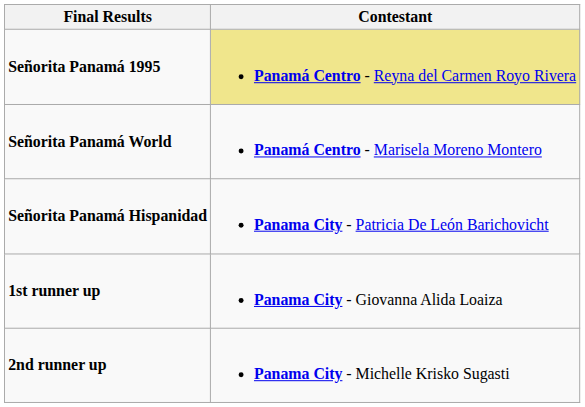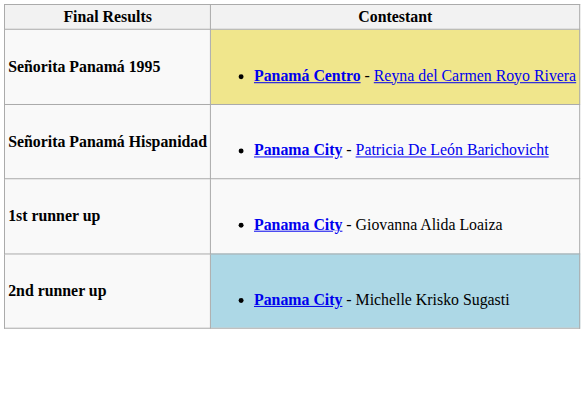- row: Señorita Panamá World | Panamá Centro - Marisela Moreno Montero
2nd runner up | Contestant: no background -> lightblue background
